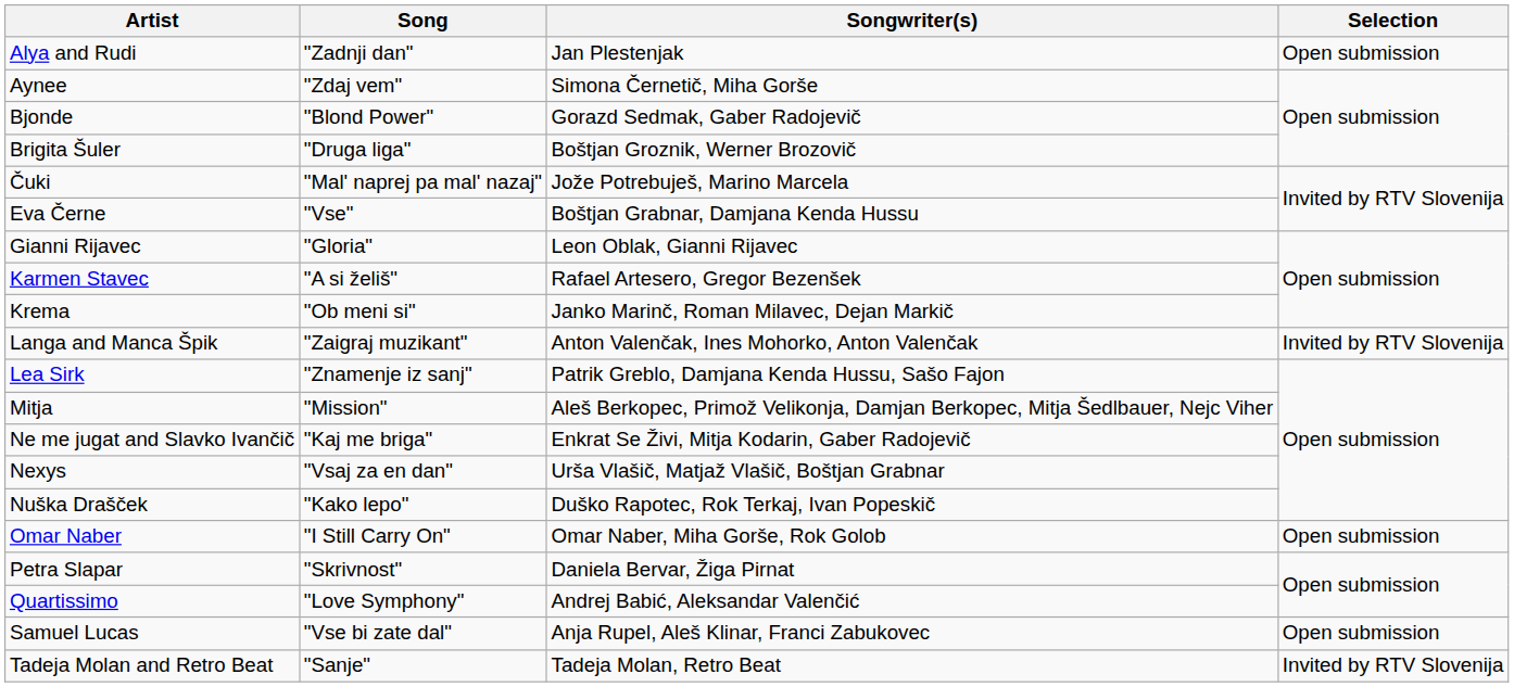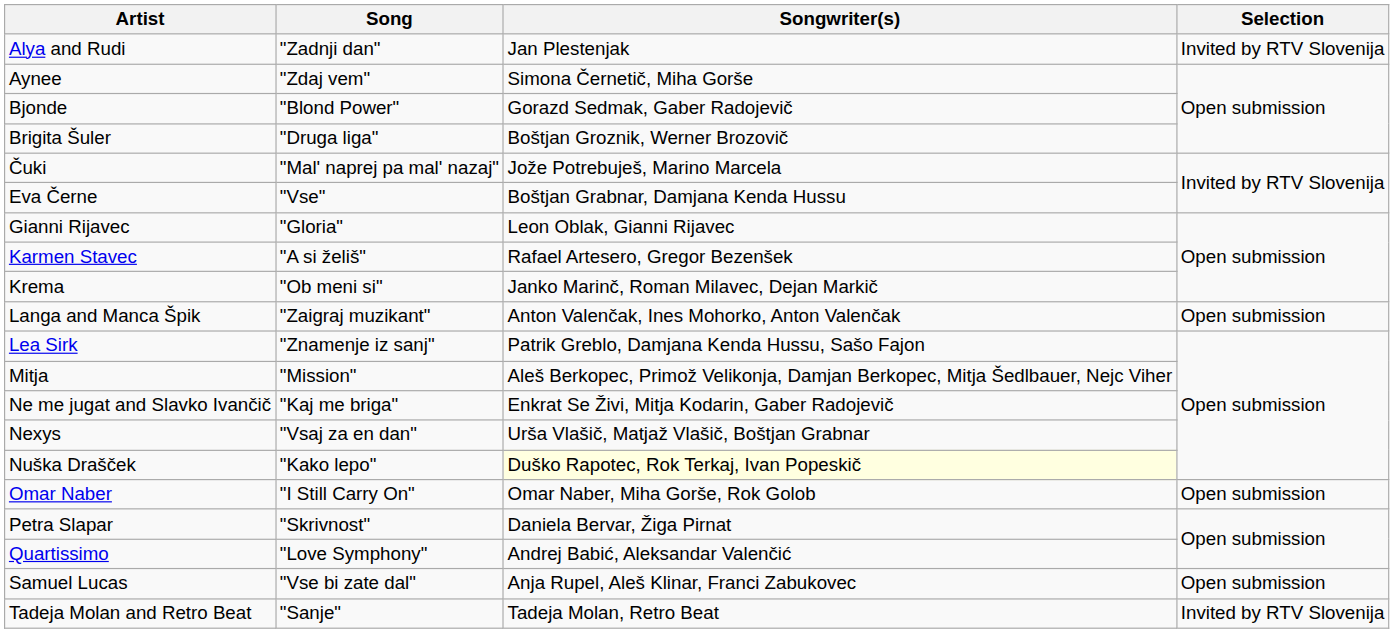Alya and Rudi | Selection: Open submission -> Invited by RTV Slovenija
Langa and Manca Špik | Selection: Invited by RTV Slovenija -> Open submission
Nuška Drašček | Songwriter(s): no background -> lightyellow background
